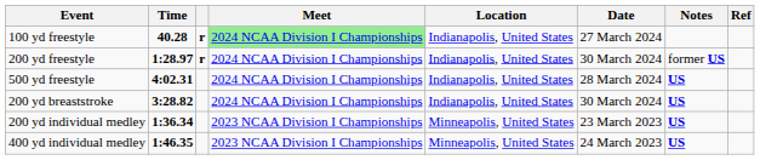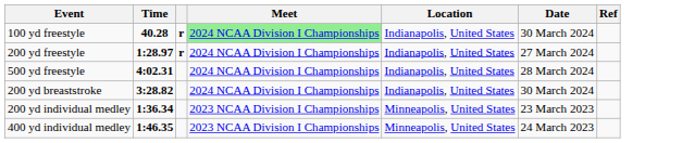- column: Notes | former US | US | US | US | US
100 yd freestyle | Date: 27 March 2024 -> 30 March 2024
200 yd freestyle | Date: 30 March 2024 -> 27 March 2024
